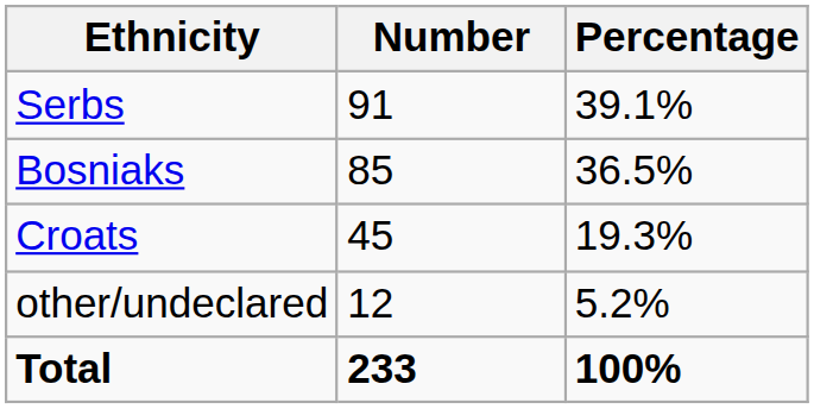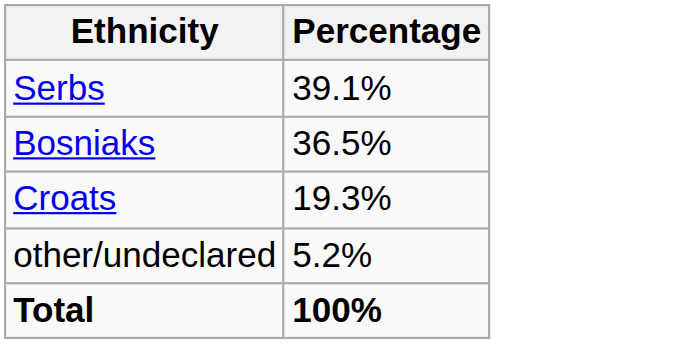- column: Number | 91 | 85 | 45 | 12 | 233
